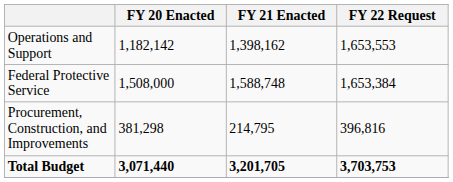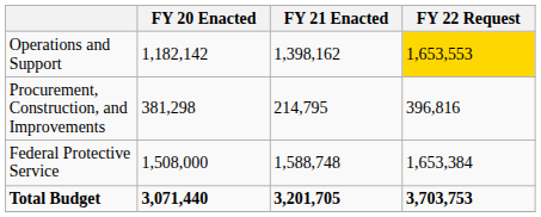Operations and Support | FY 22 Request: no background -> gold background
rows swapped: Procurement, Construction, and Improvements <-> Federal Protective Service
